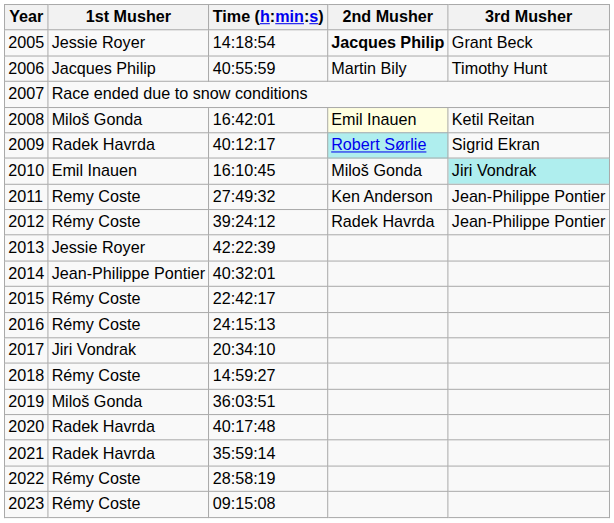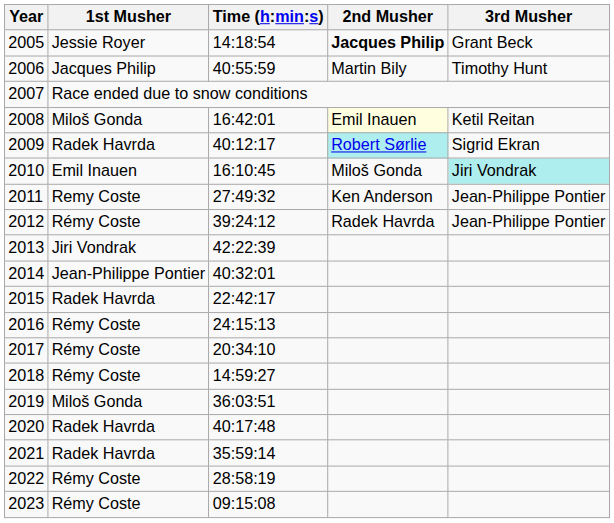2013 | 1st Musher: Jessie Royer -> Jiri Vondrak
2015 | 1st Musher: Rémy Coste -> Radek Havrda
2017 | 1st Musher: Jiri Vondrak -> Rémy Coste
